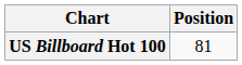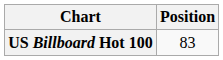US Billboard Hot 100 | Position: 81 -> 83
